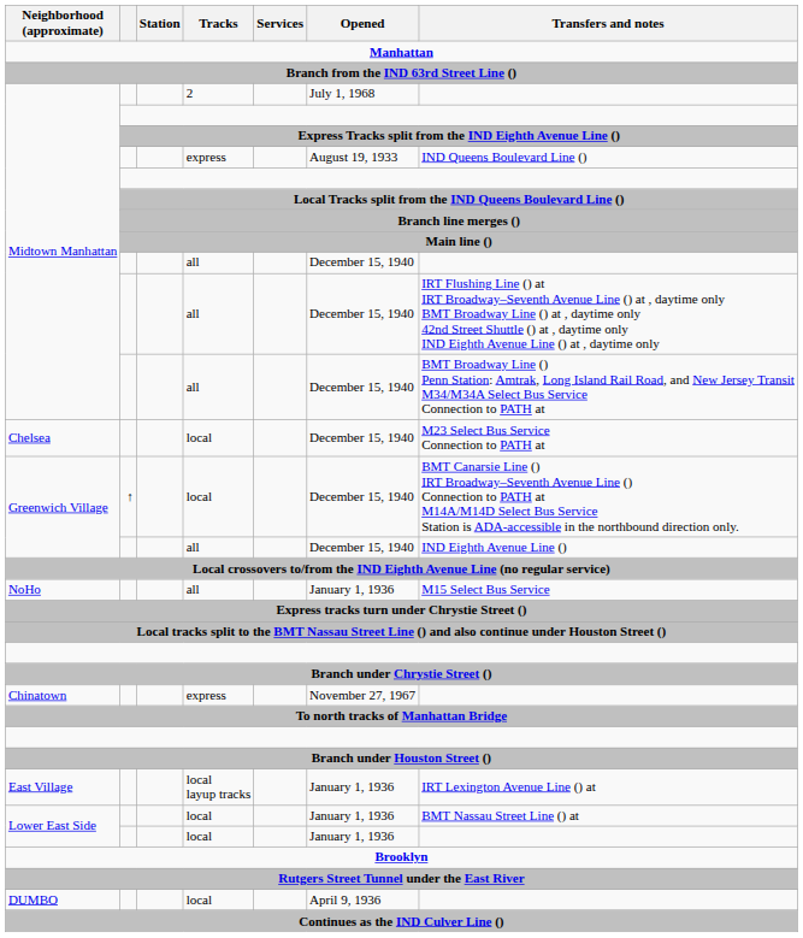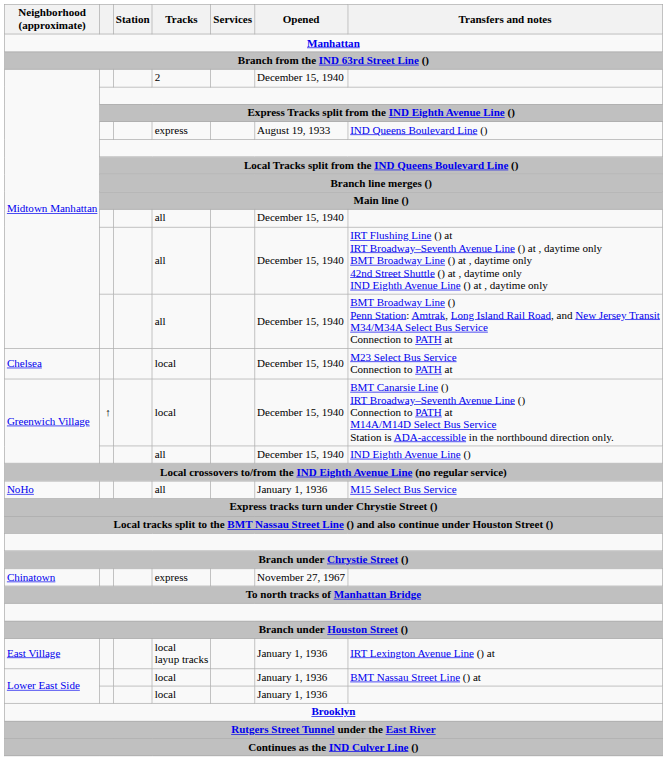Midtown Manhattan / 2 | Opened: July 1, 1968 -> December 15, 1940
- row: DUMBO | local | April 9, 1936
